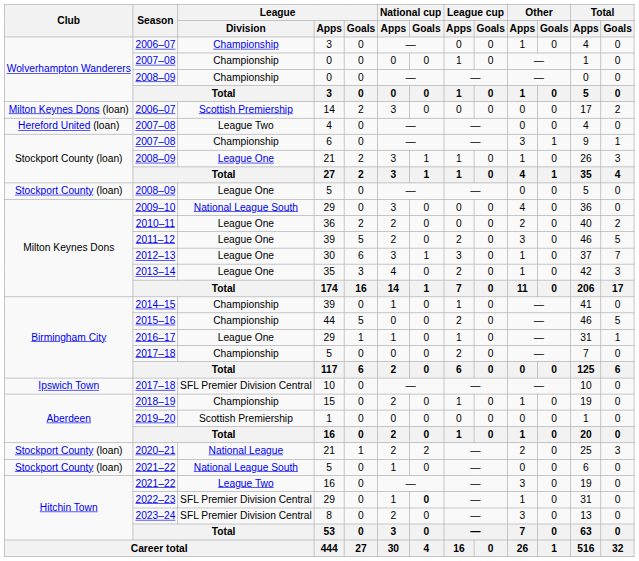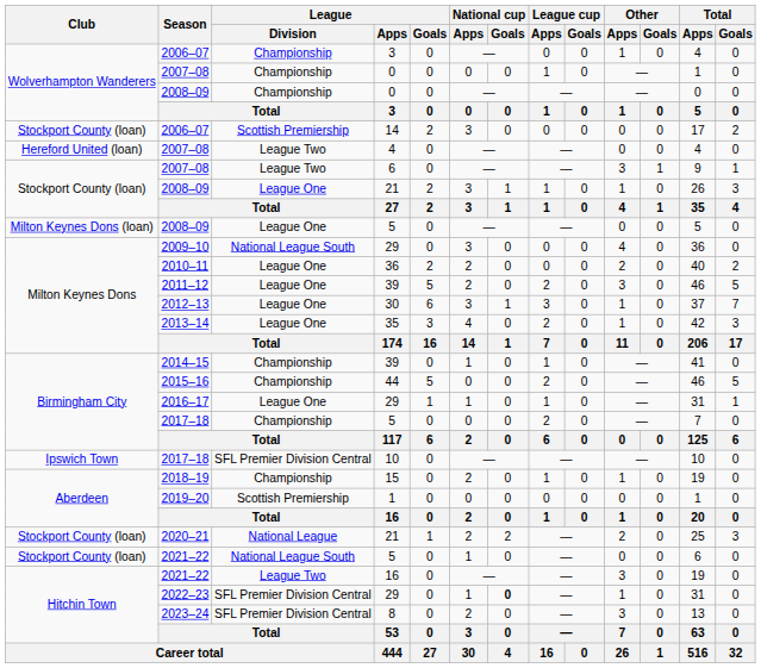2006–07 / 14 | Club: Milton Keynes Dons (loan) -> Stockport County (loan)
2007–08 / 6 | League / Division: Championship -> League Two
2008–09 / 5 | Club: Stockport County (loan) -> Milton Keynes Dons (loan)
